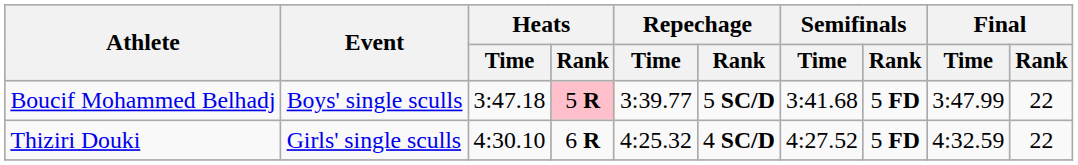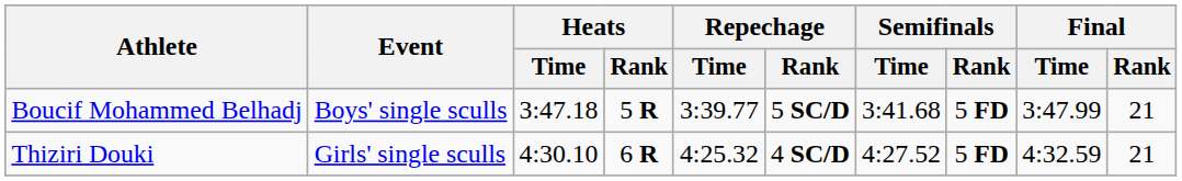Boucif Mohammed Belhadj | Heats / Rank: pink background -> no background
Boucif Mohammed Belhadj | Final / Rank: 22 -> 21
Thiziri Douki | Final / Rank: 22 -> 21
